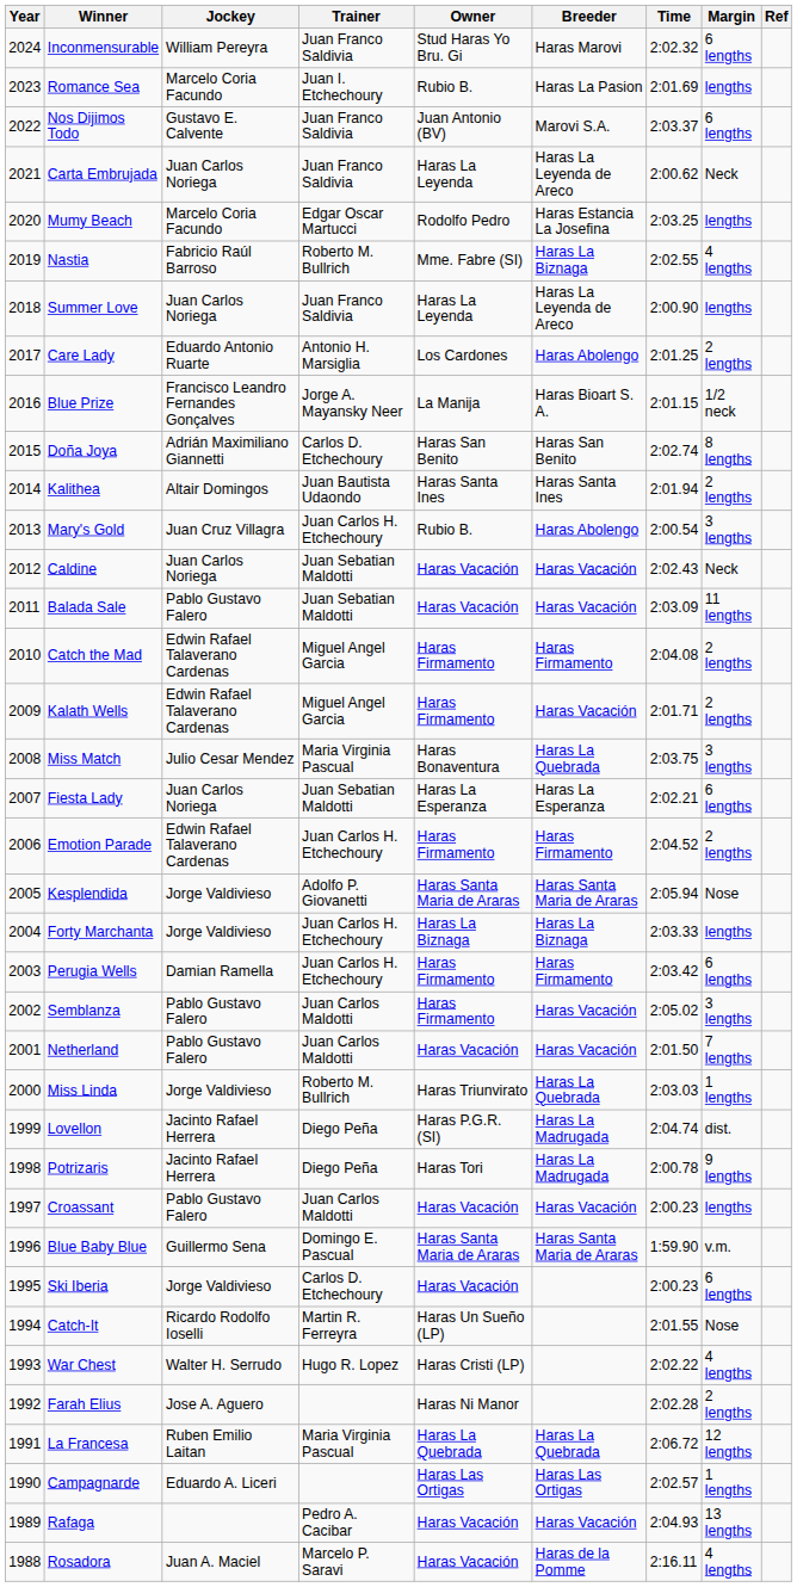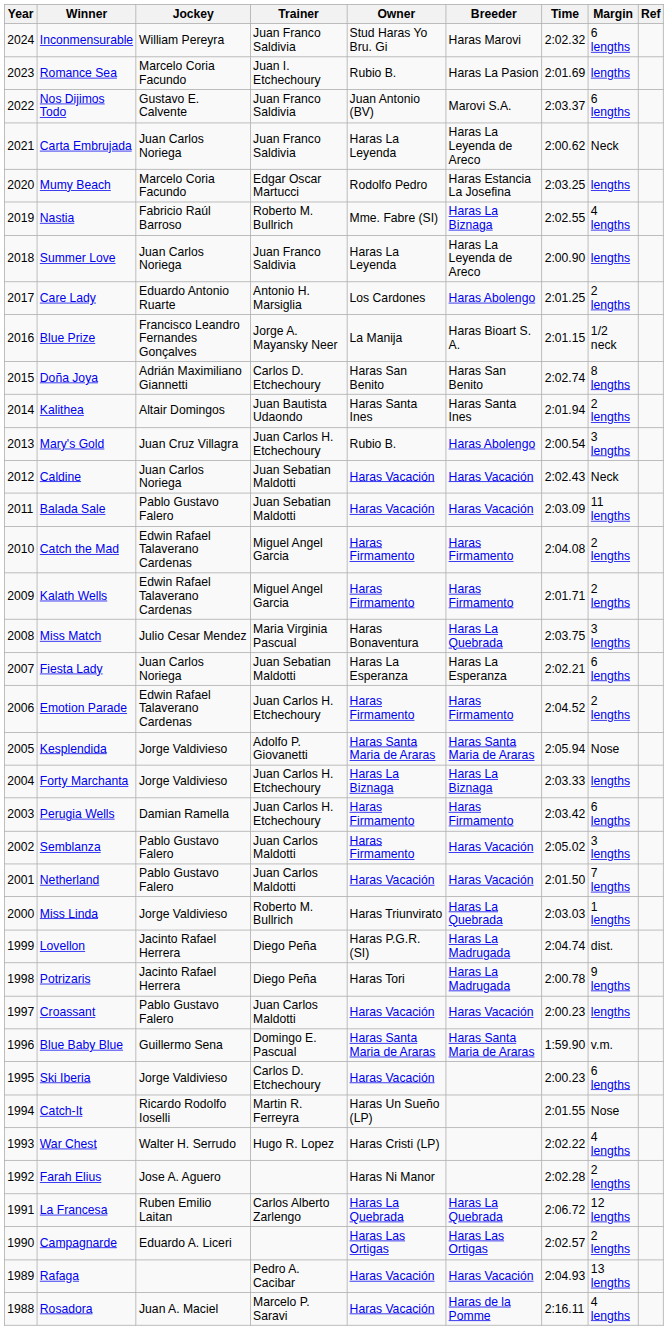Kalath Wells | Breeder: Haras Vacación -> Haras Firmamento
La Francesa | Trainer: Maria Virginia Pascual -> Carlos Alberto Zarlengo
Campagnarde | Margin: 1 lengths -> 2 lengths
